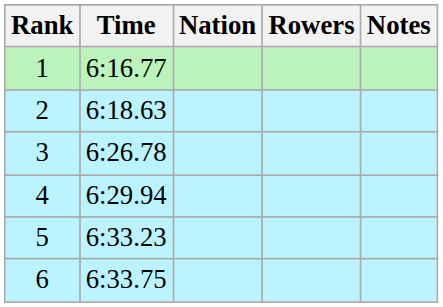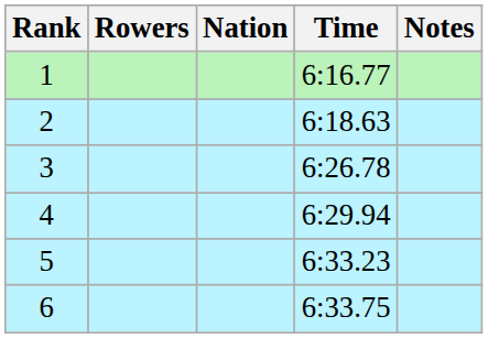columns swapped: Rowers <-> Time
